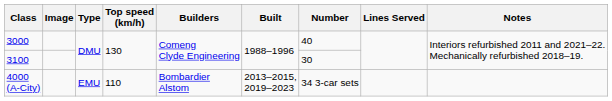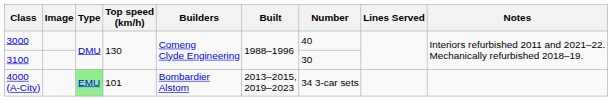4000 (A-City) | Type: no background -> lightgreen background
4000 (A-City) | Top speed (km/h): 110 -> 101
